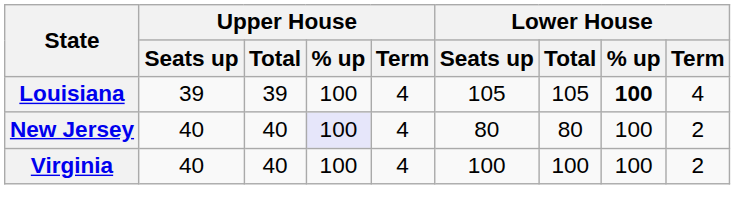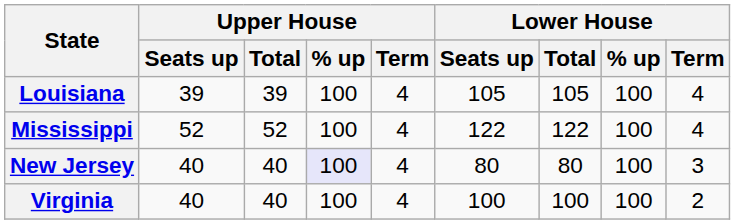Louisiana | Lower House / % up: bold -> normal
+ row: Mississippi | 52 | 52 | 100 | 4 | 122 | 122 | 100 | 4
New Jersey | Lower House / Term: 2 -> 3
